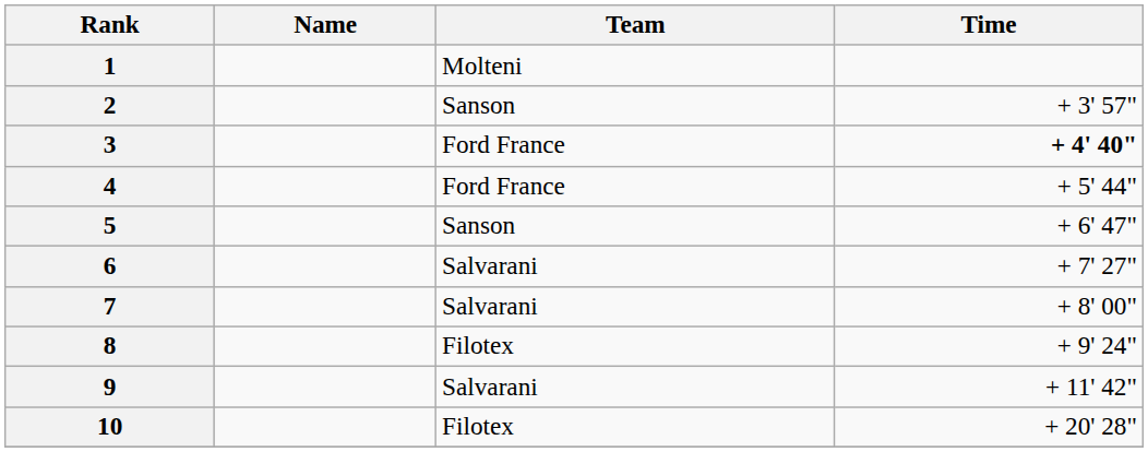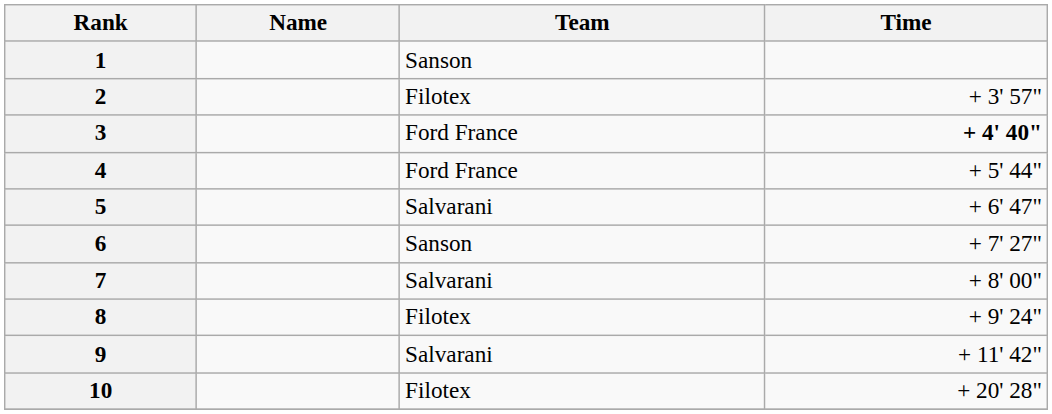1 | Team: Molteni -> Sanson
2 | Team: Sanson -> Filotex
5 | Team: Sanson -> Salvarani
6 | Team: Salvarani -> Sanson
